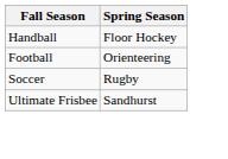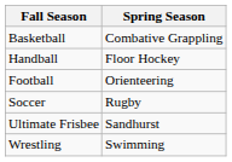+ row: Basketball | Combative Grappling
+ row: Wrestling | Swimming
